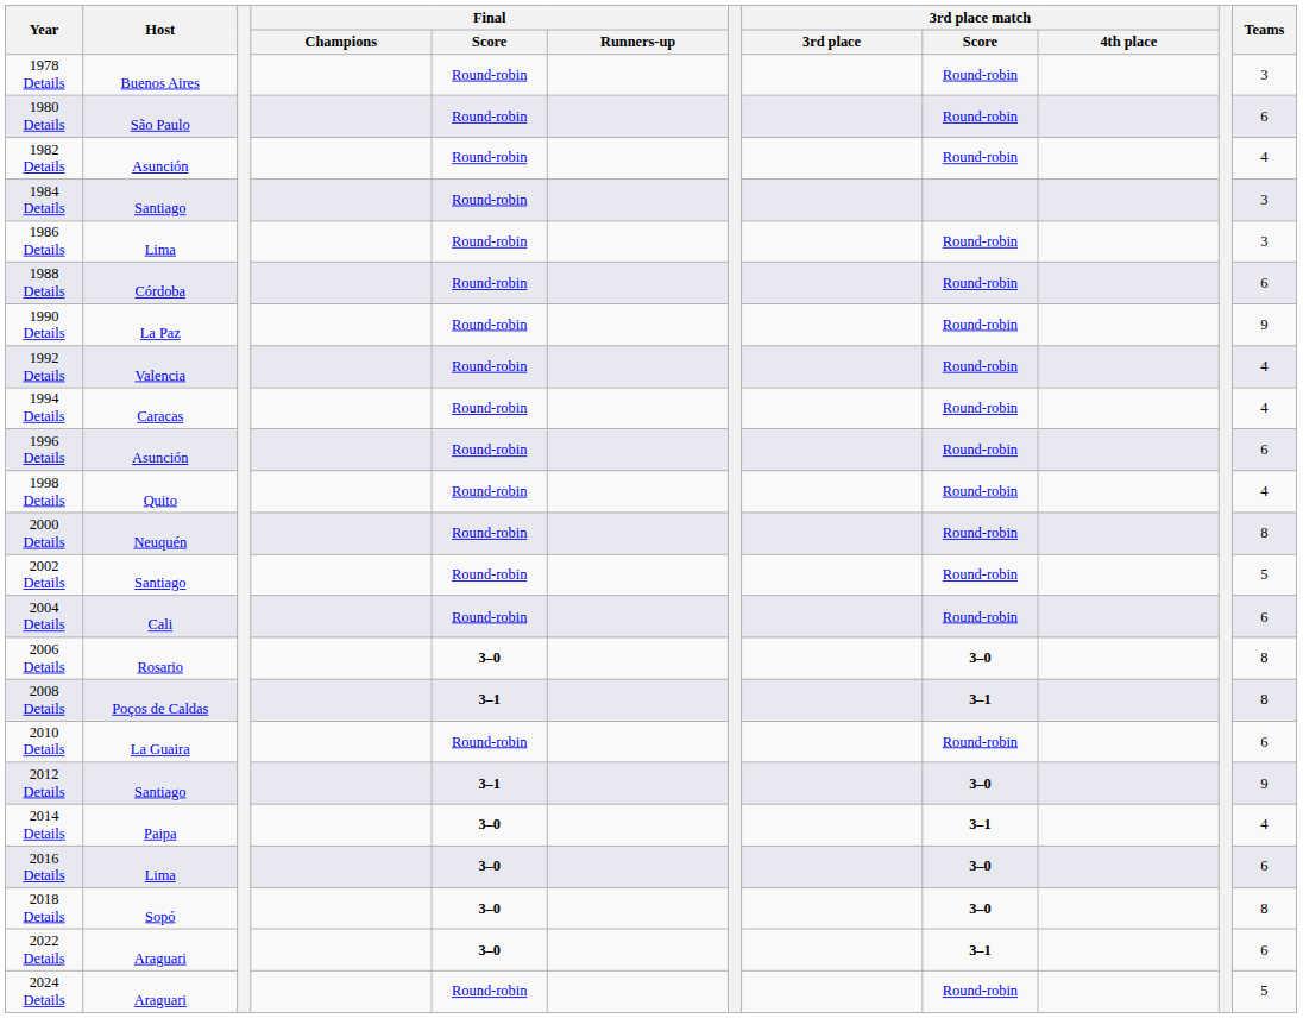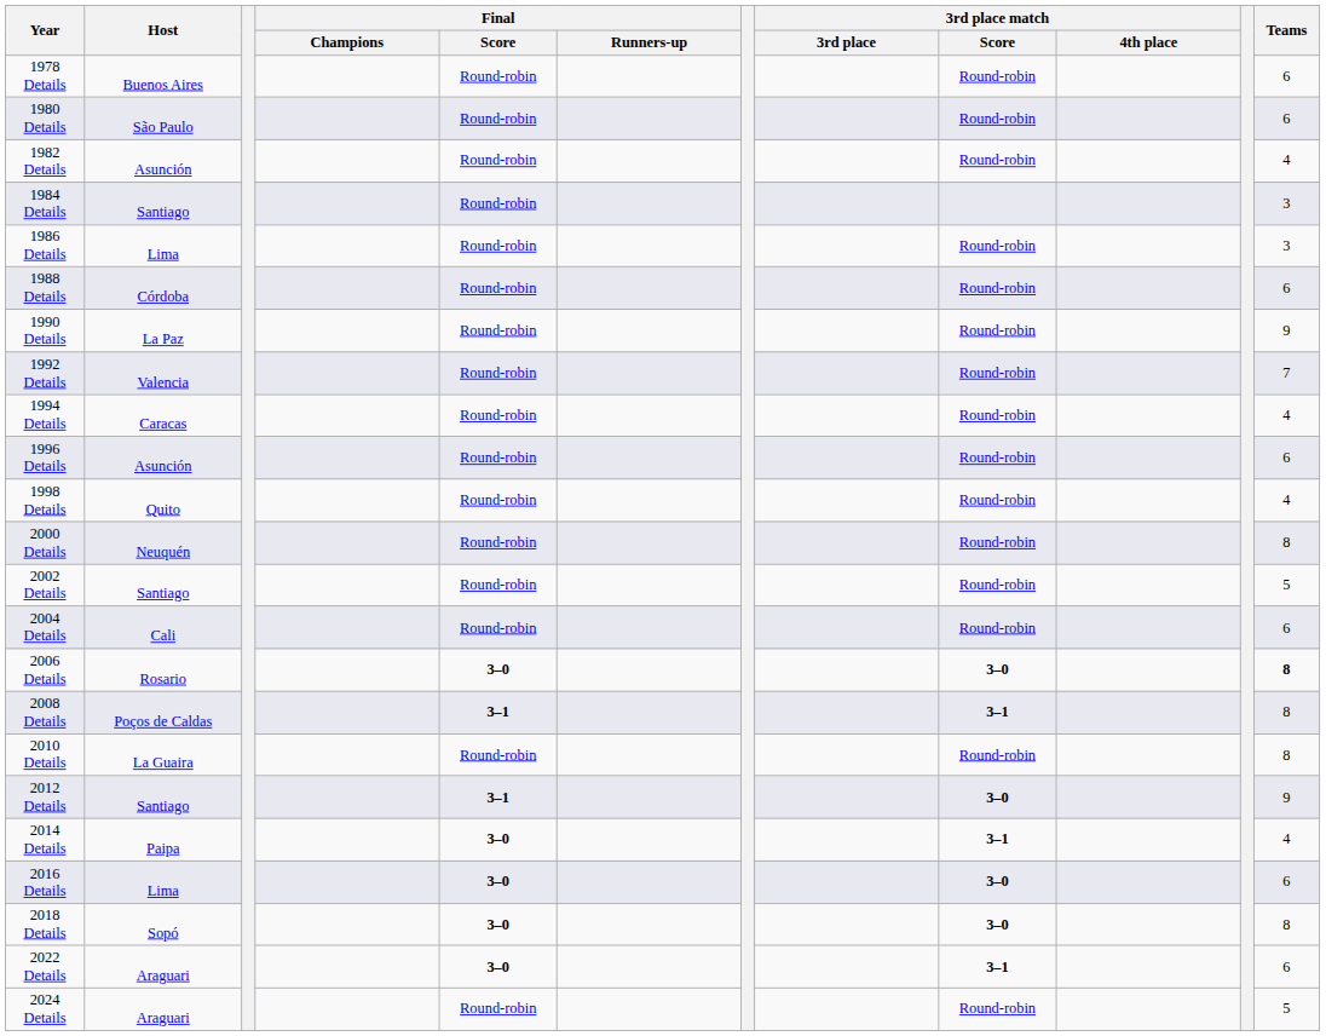1978 Details | Teams: 3 -> 6
1992 Details | Teams: 4 -> 7
2006 Details | Teams: normal -> bold
2010 Details | Teams: 6 -> 8
